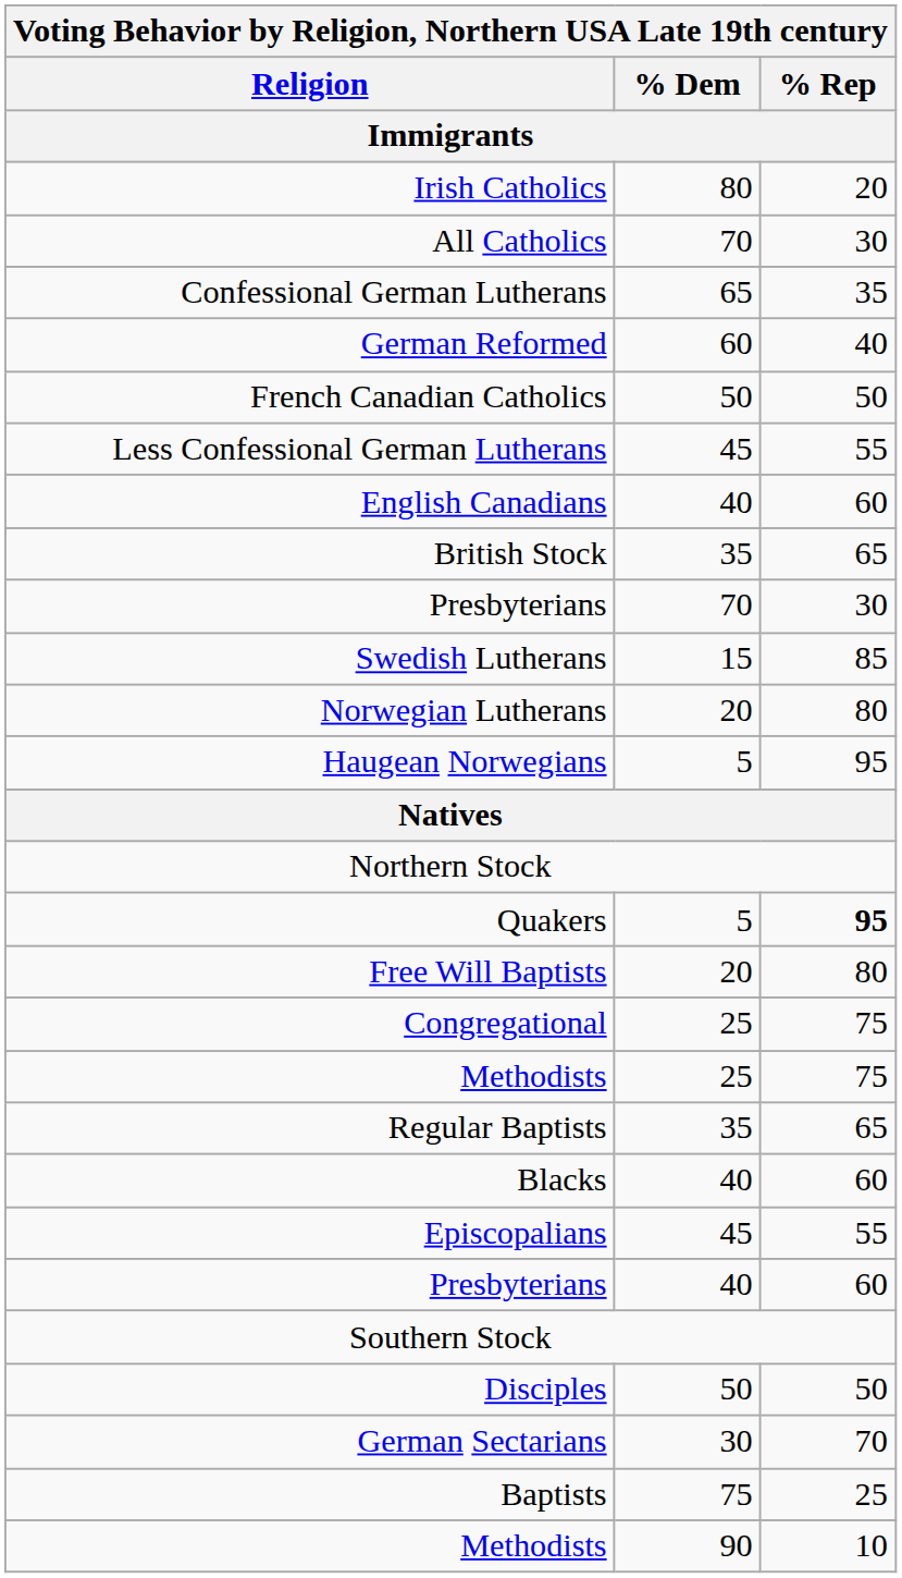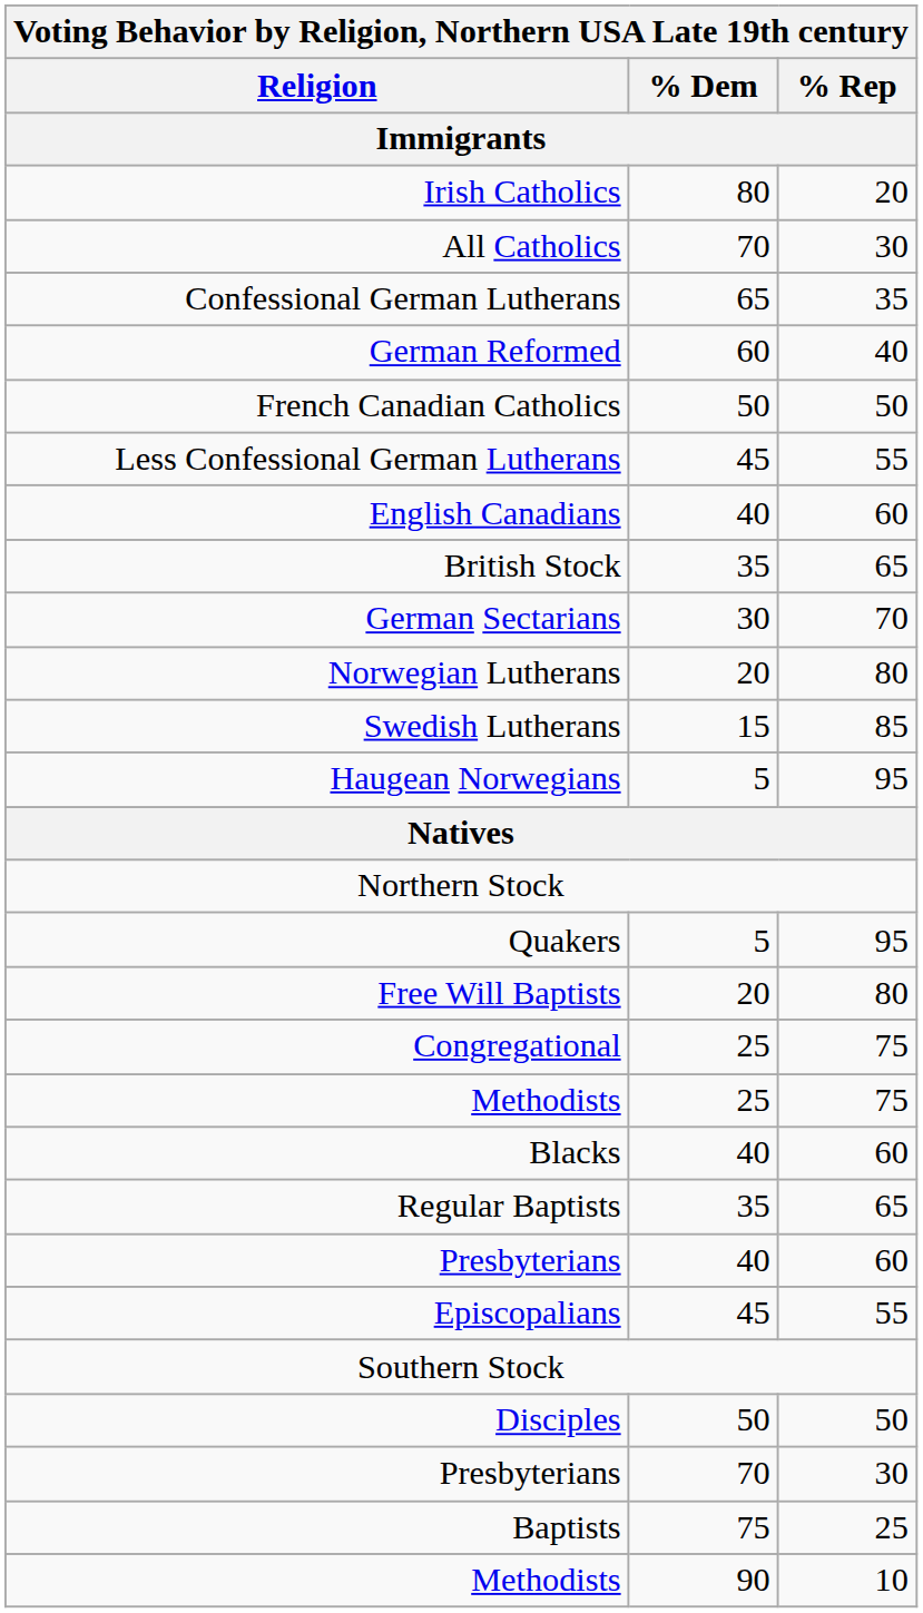rows swapped: German Sectarians <-> Presbyterians / 70
rows swapped: Norwegian Lutherans <-> Swedish Lutherans
Quakers | % Rep: bold -> normal
rows swapped: Regular Baptists <-> Blacks
rows swapped: Presbyterians / 40 <-> Episcopalians
